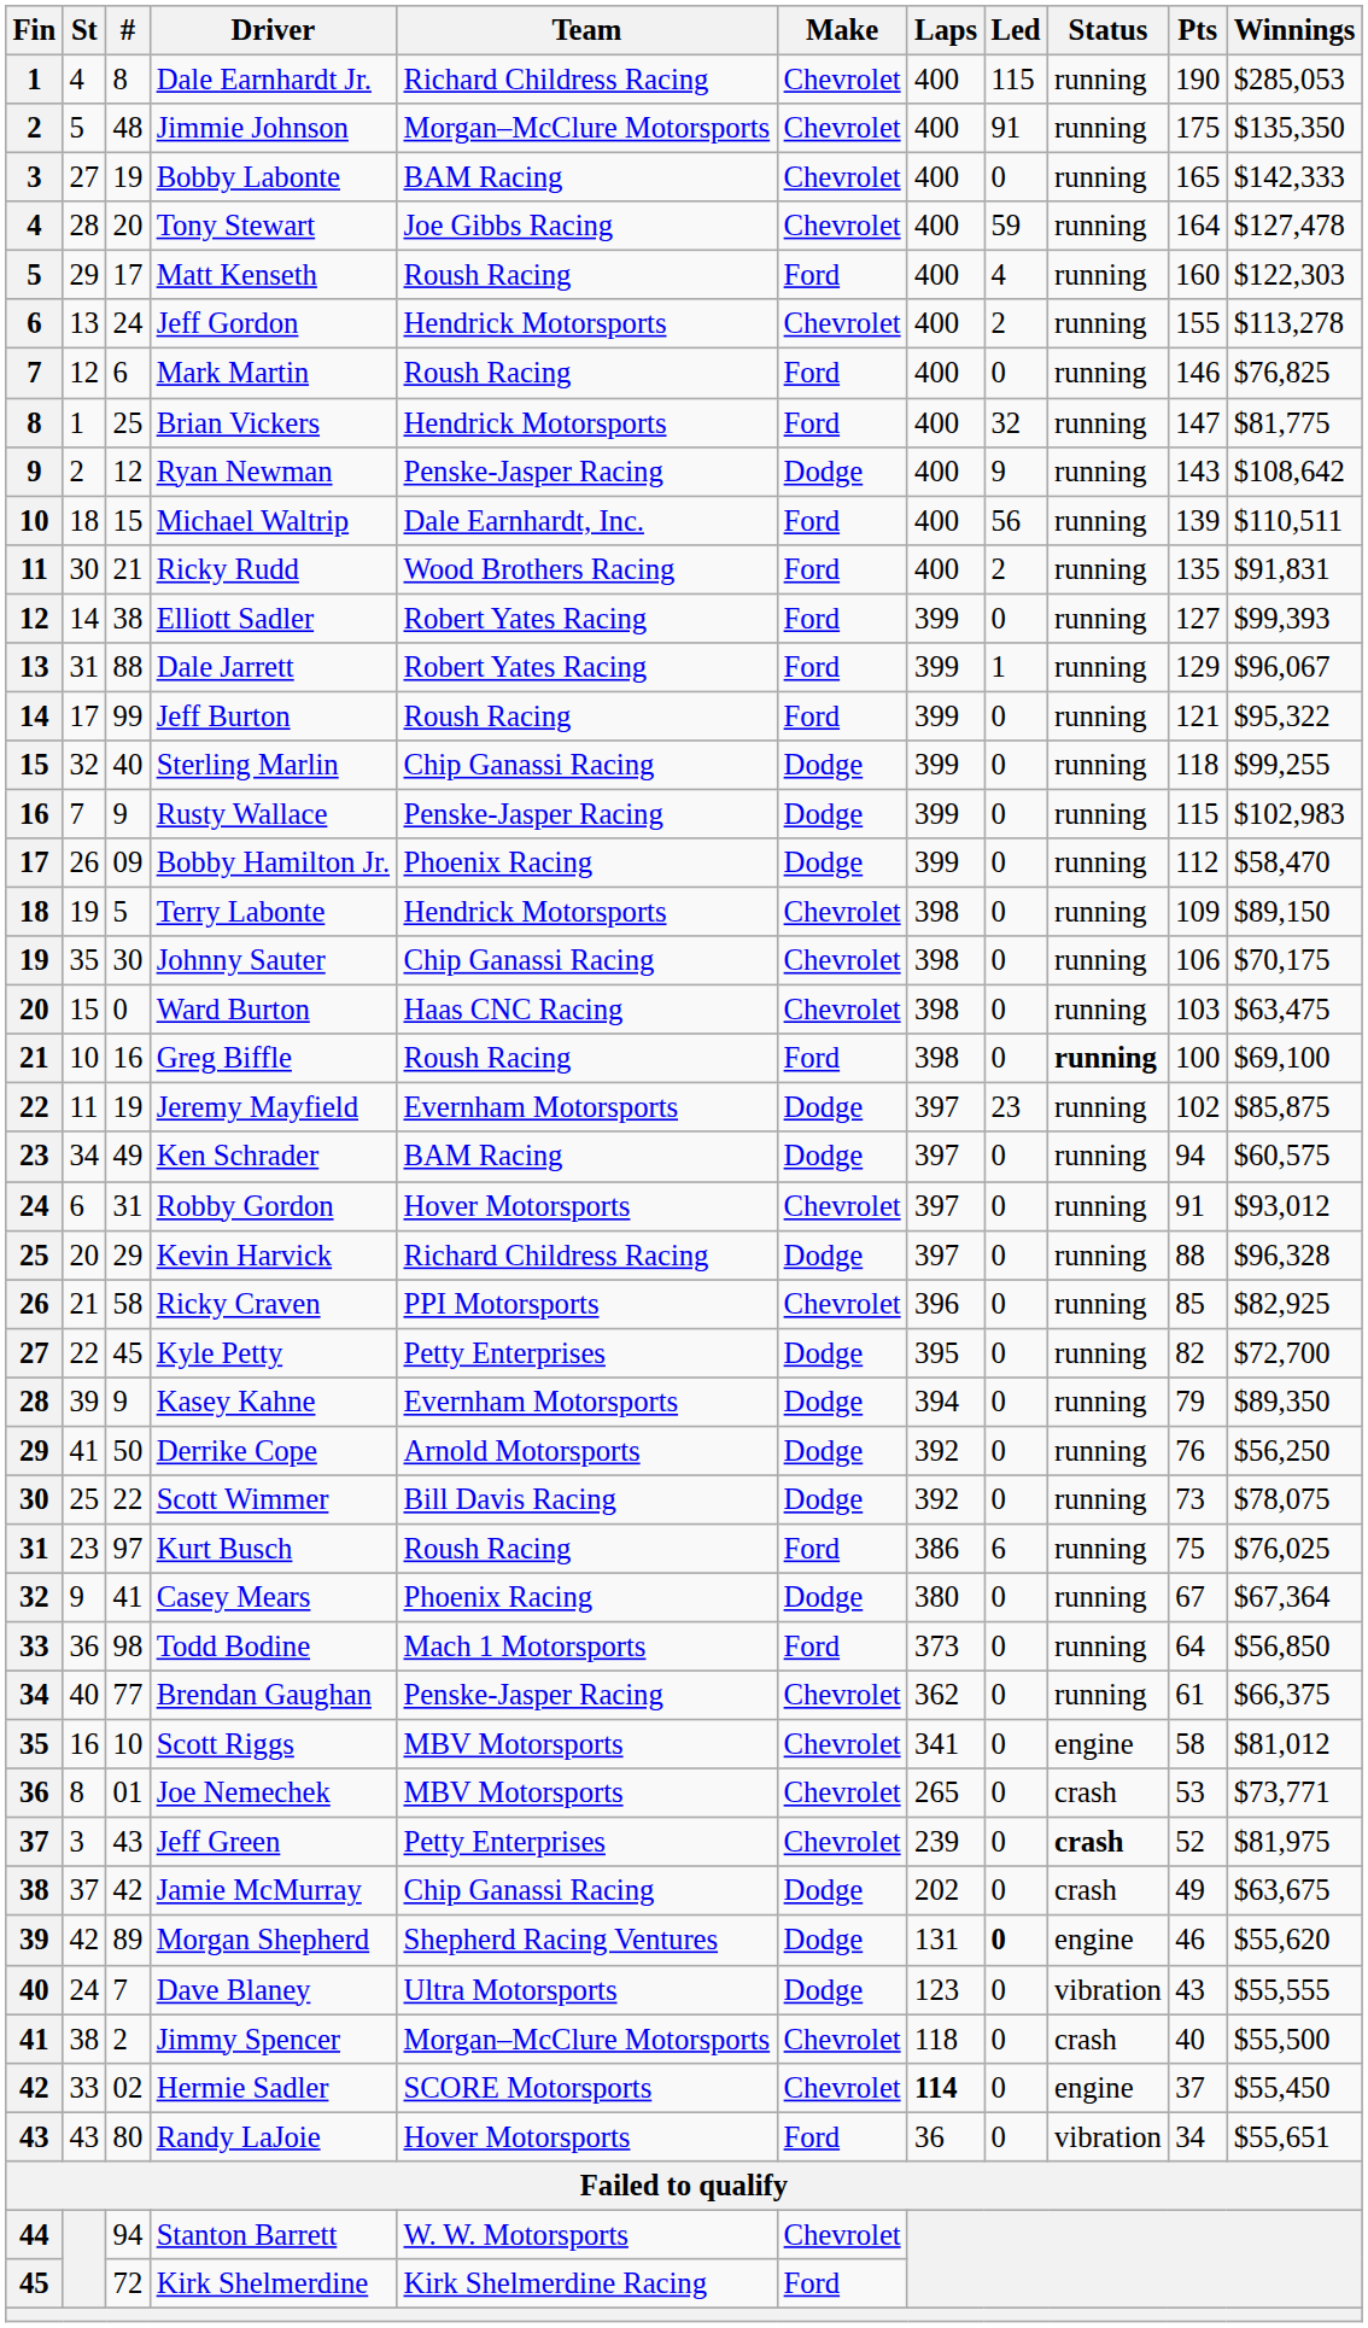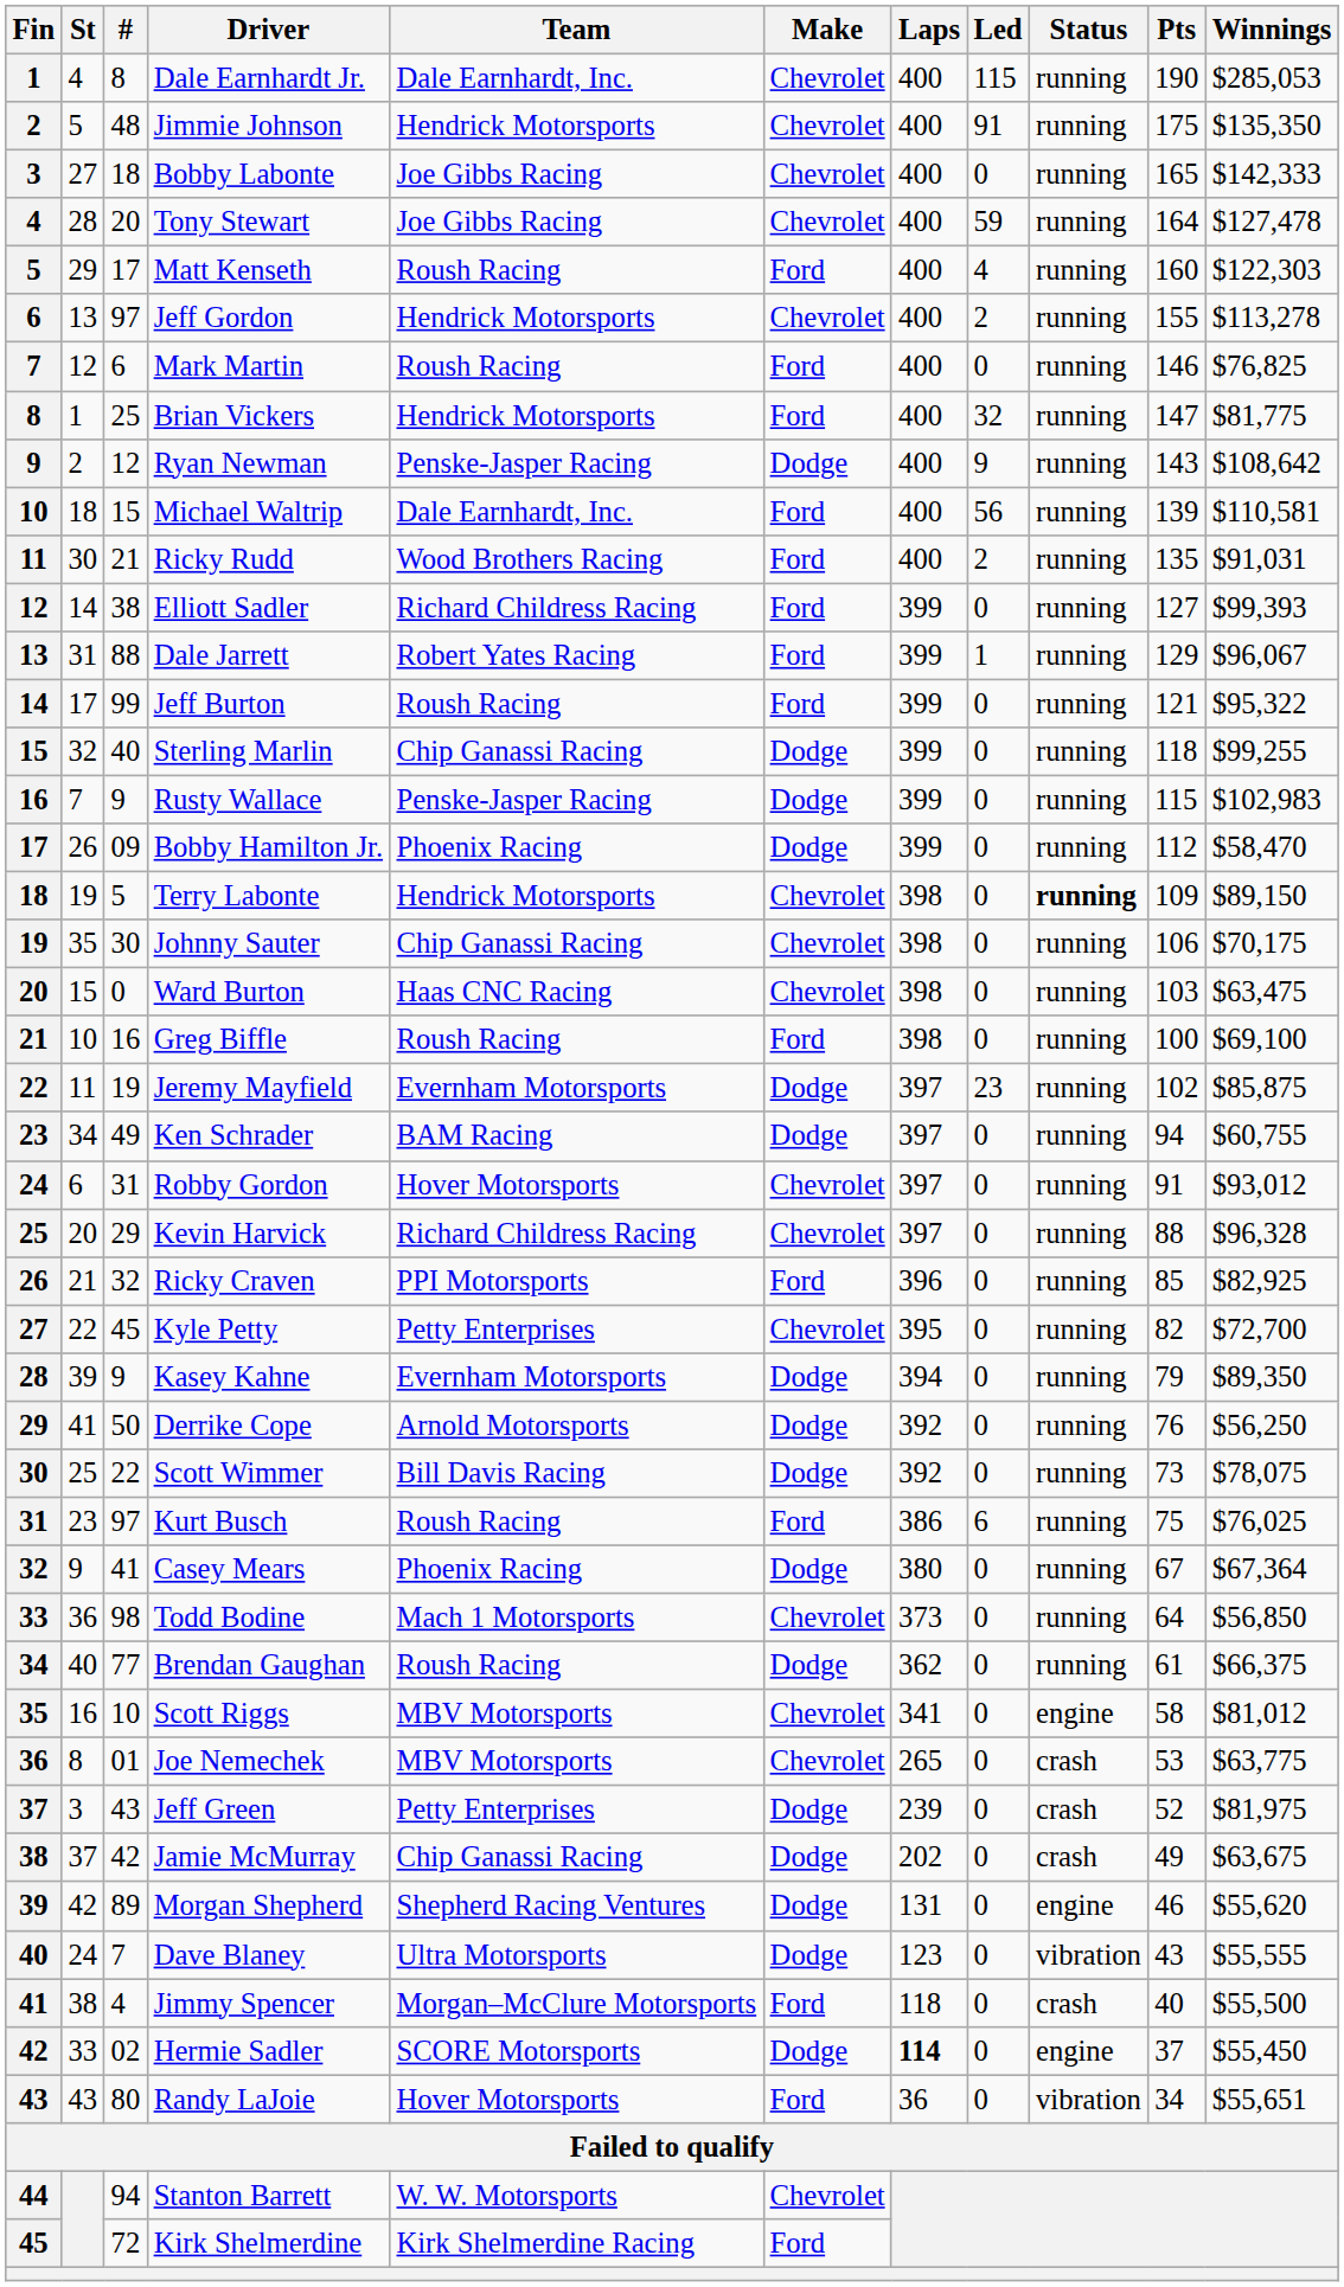Dale Earnhardt Jr. | Team: Richard Childress Racing -> Dale Earnhardt, Inc.
Jimmie Johnson | Team: Morgan–McClure Motorsports -> Hendrick Motorsports
Bobby Labonte | #: 19 -> 18
Bobby Labonte | Team: BAM Racing -> Joe Gibbs Racing
Jeff Gordon | #: 24 -> 97
Michael Waltrip | Winnings: $110,511 -> $110,581
Ricky Rudd | Winnings: $91,831 -> $91,031
Elliott Sadler | Team: Robert Yates Racing -> Richard Childress Racing
Terry Labonte | Status: normal -> bold
Greg Biffle | Status: bold -> normal
Ken Schrader | Winnings: $60,575 -> $60,755
Kevin Harvick | Make: Dodge -> Chevrolet
Ricky Craven | #: 58 -> 32
Ricky Craven | Make: Chevrolet -> Ford
Kyle Petty | Make: Dodge -> Chevrolet
Todd Bodine | Make: Ford -> Chevrolet
Brendan Gaughan | Team: Penske-Jasper Racing -> Roush Racing
Brendan Gaughan | Make: Chevrolet -> Dodge
Joe Nemechek | Winnings: $73,771 -> $63,775
Jeff Green | Make: Chevrolet -> Dodge
Jeff Green | Status: bold -> normal
Morgan Shepherd | Led: bold -> normal
Jimmy Spencer | #: 2 -> 4
Jimmy Spencer | Make: Chevrolet -> Ford
Hermie Sadler | Make: Chevrolet -> Dodge
